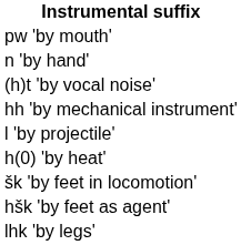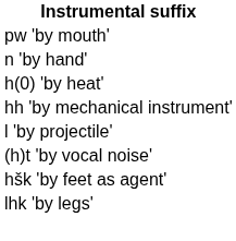rows swapped: h(0) 'by heat' <-> (h)t 'by vocal noise'
- row: šk 'by feet in locomotion'
